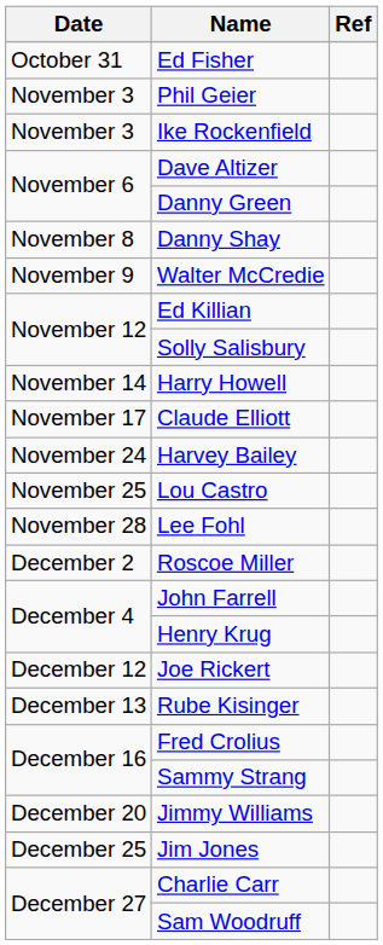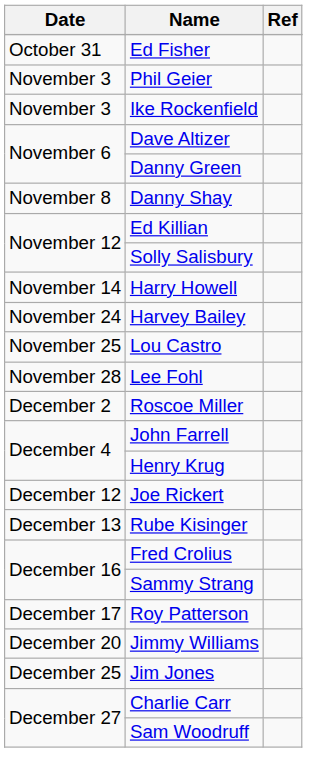- row: November 9 | Walter McCredie
- row: November 17 | Claude Elliott
+ row: December 17 | Roy Patterson
